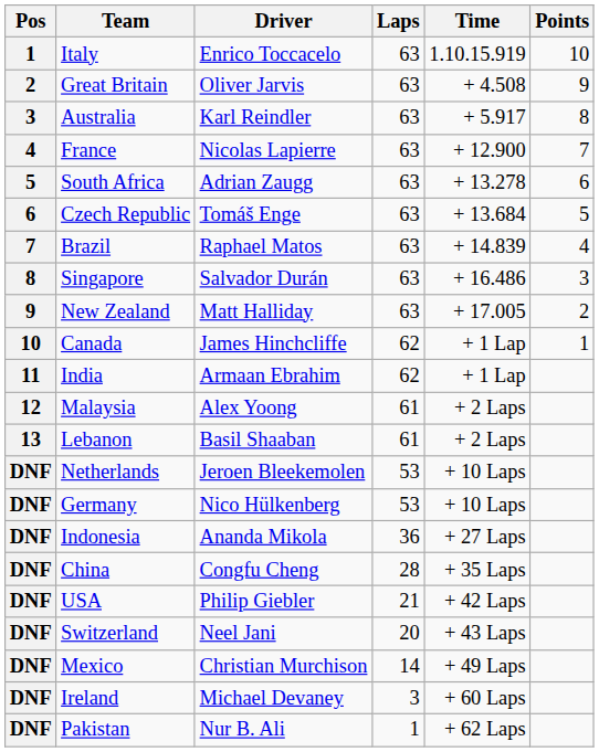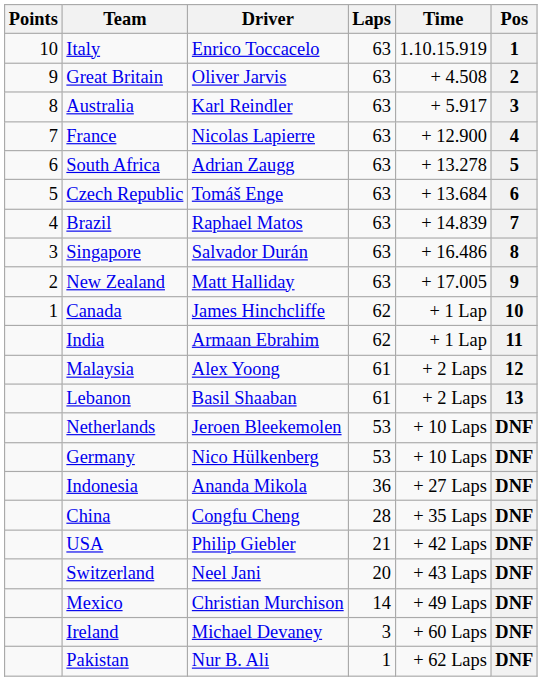columns swapped: Pos <-> Points
